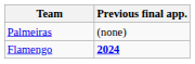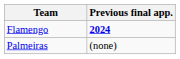rows swapped: Flamengo <-> Palmeiras
